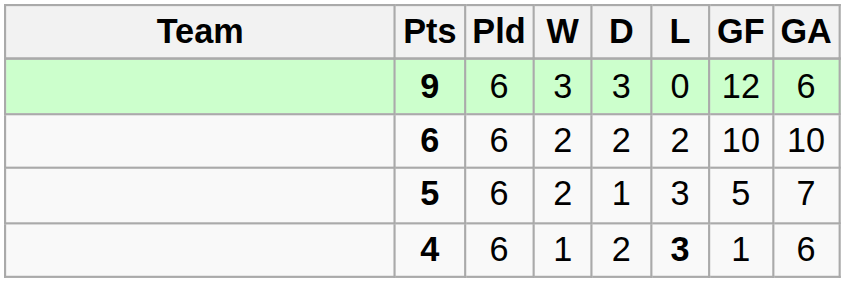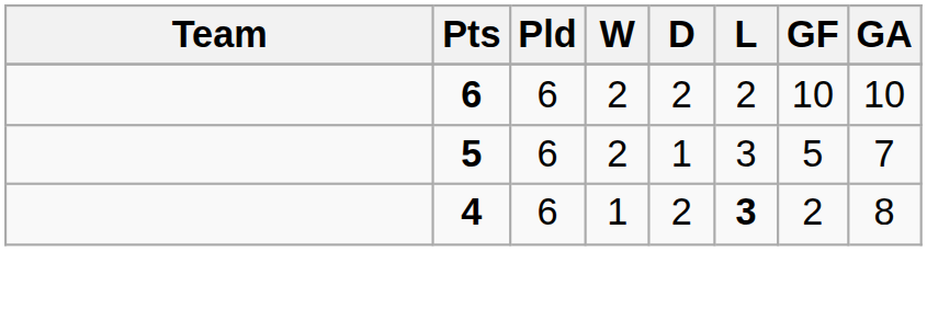- row: 9 | 6 | 3 | 3 | 0 | 12 | 6
4 | GF: 1 -> 2
4 | GA: 6 -> 8
